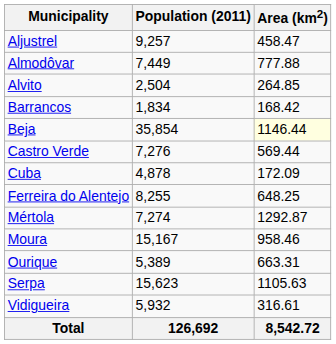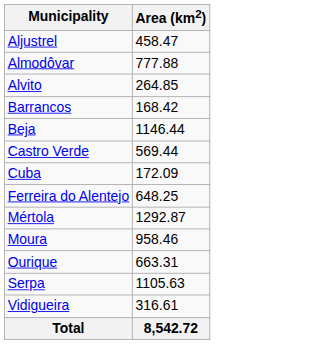- column: Population (2011) | 9,257 | 7,449 | 2,504 | 1,834 | 35,854 | 7,276 | 4,878 | 8,255 | 7,274 | 15,167 | 5,389 | 15,623 | 5,932 | 126,692
Beja | Area (km2): lightyellow background -> no background
